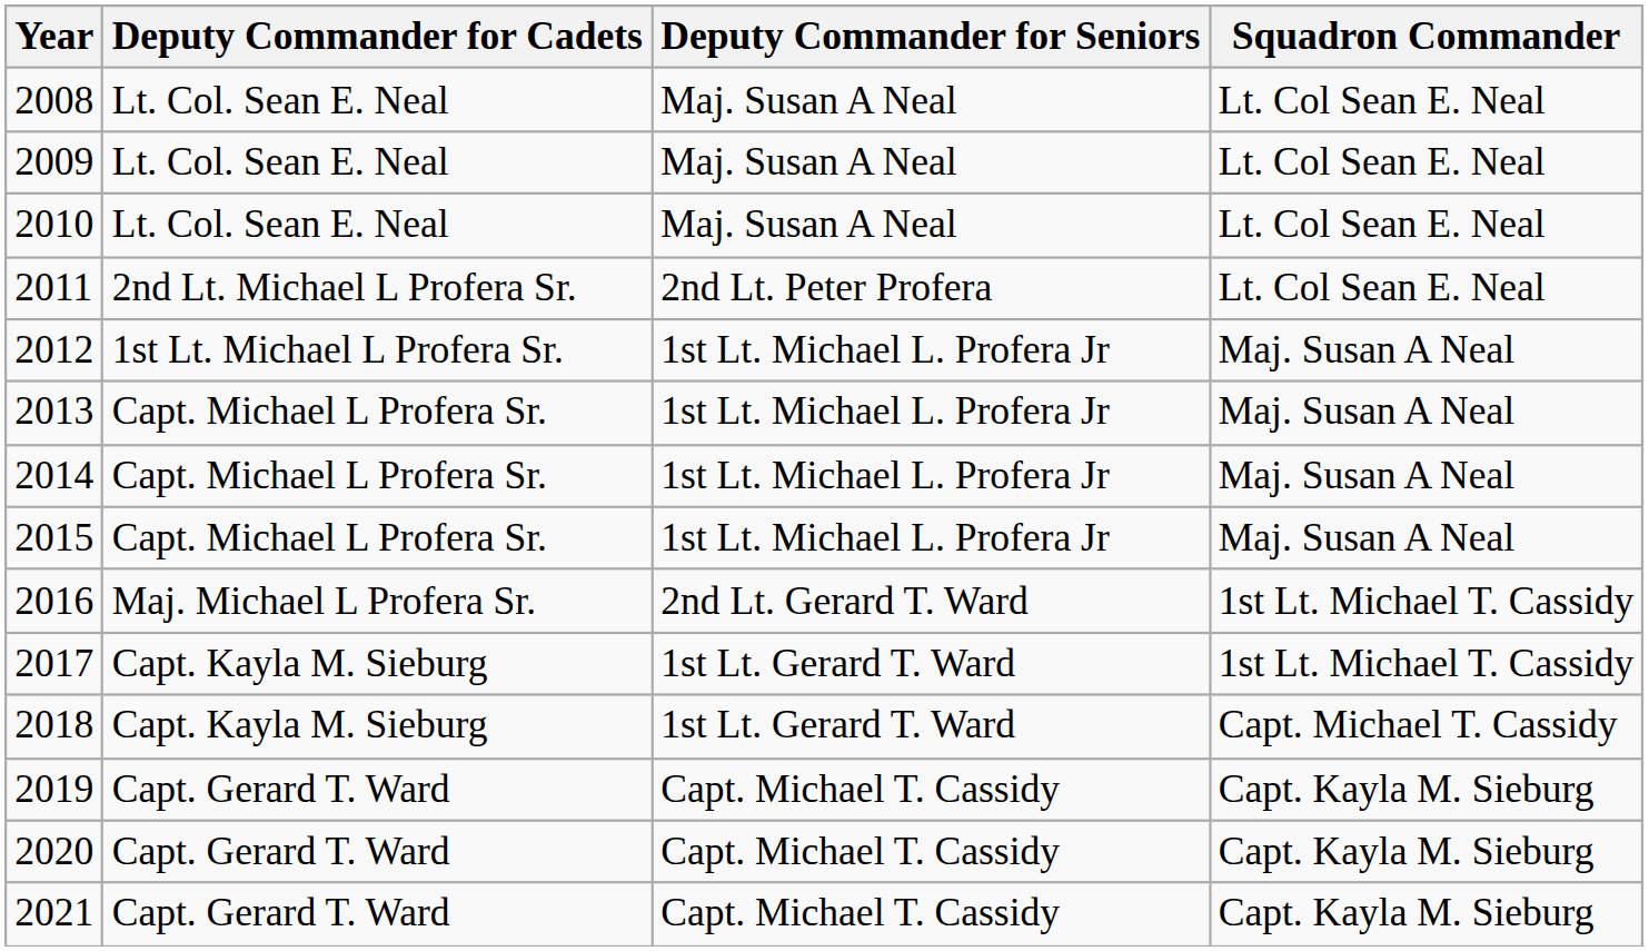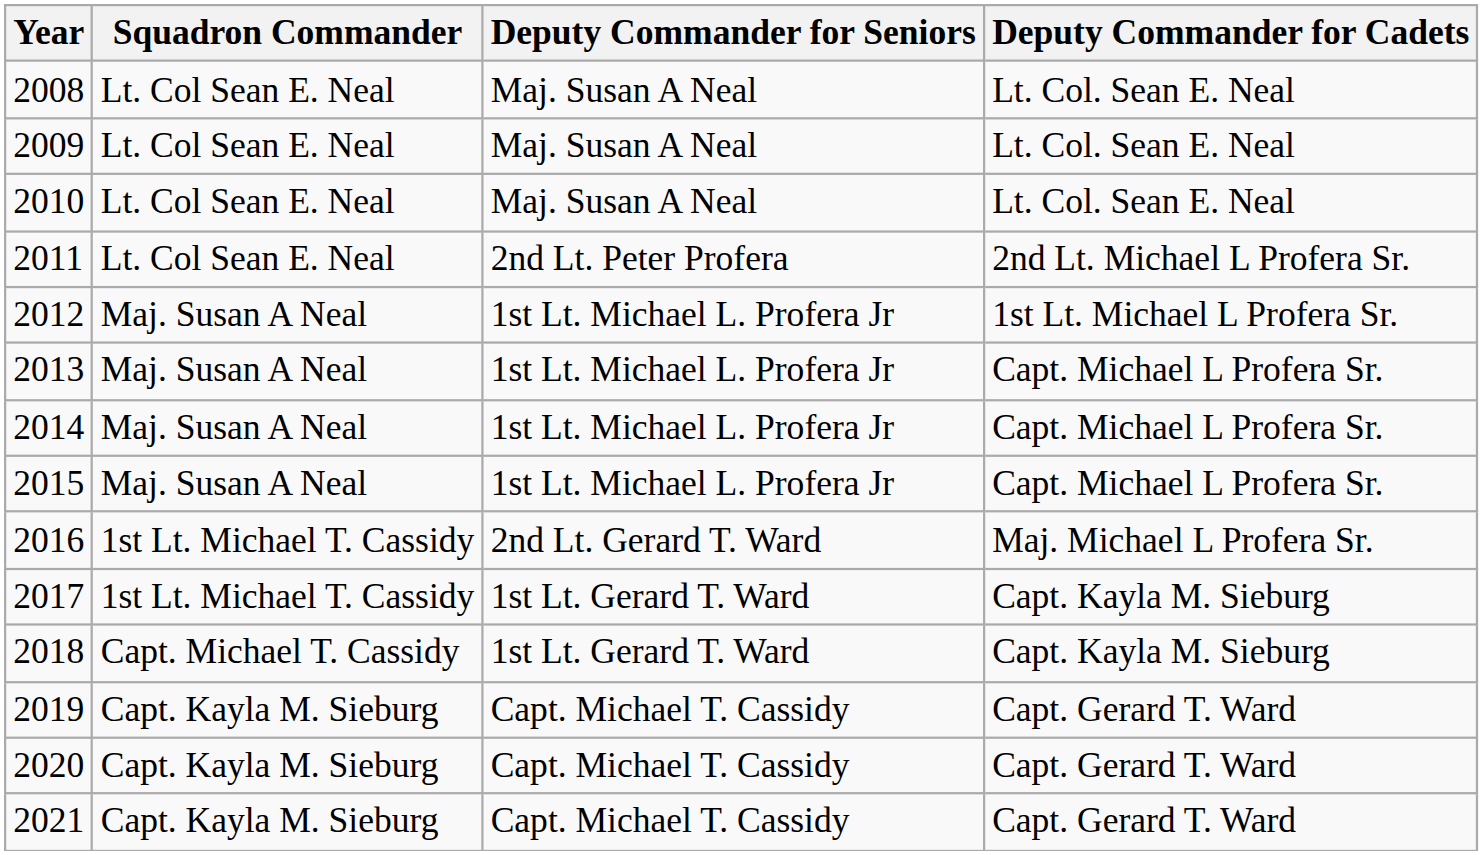columns swapped: Squadron Commander <-> Deputy Commander for Cadets
